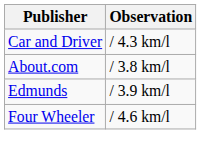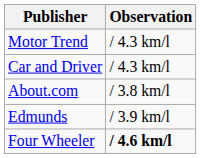+ row: Motor Trend | / 4.3 km/l
Four Wheeler | Observation: normal -> bold
